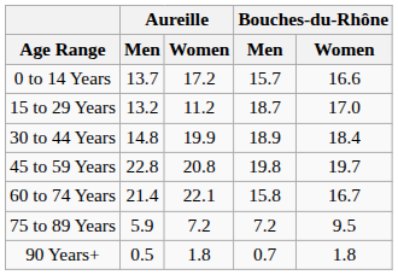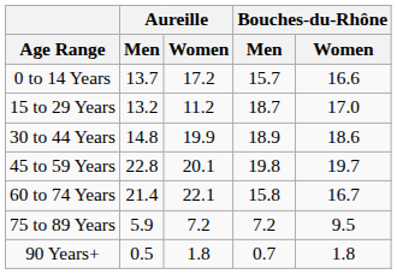30 to 44 Years | Bouches-du-Rhône / Women: 18.4 -> 18.6
45 to 59 Years | Aureille / Women: 20.8 -> 20.1
